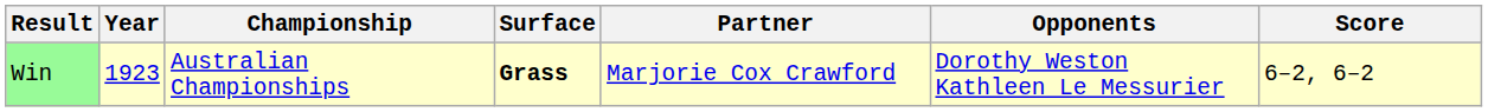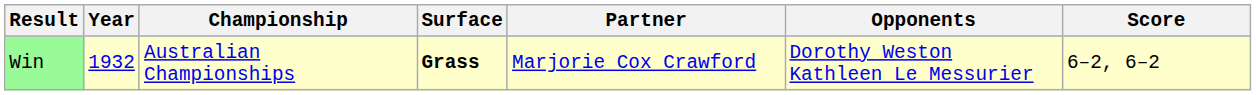Win | Year: 1923 -> 1932
